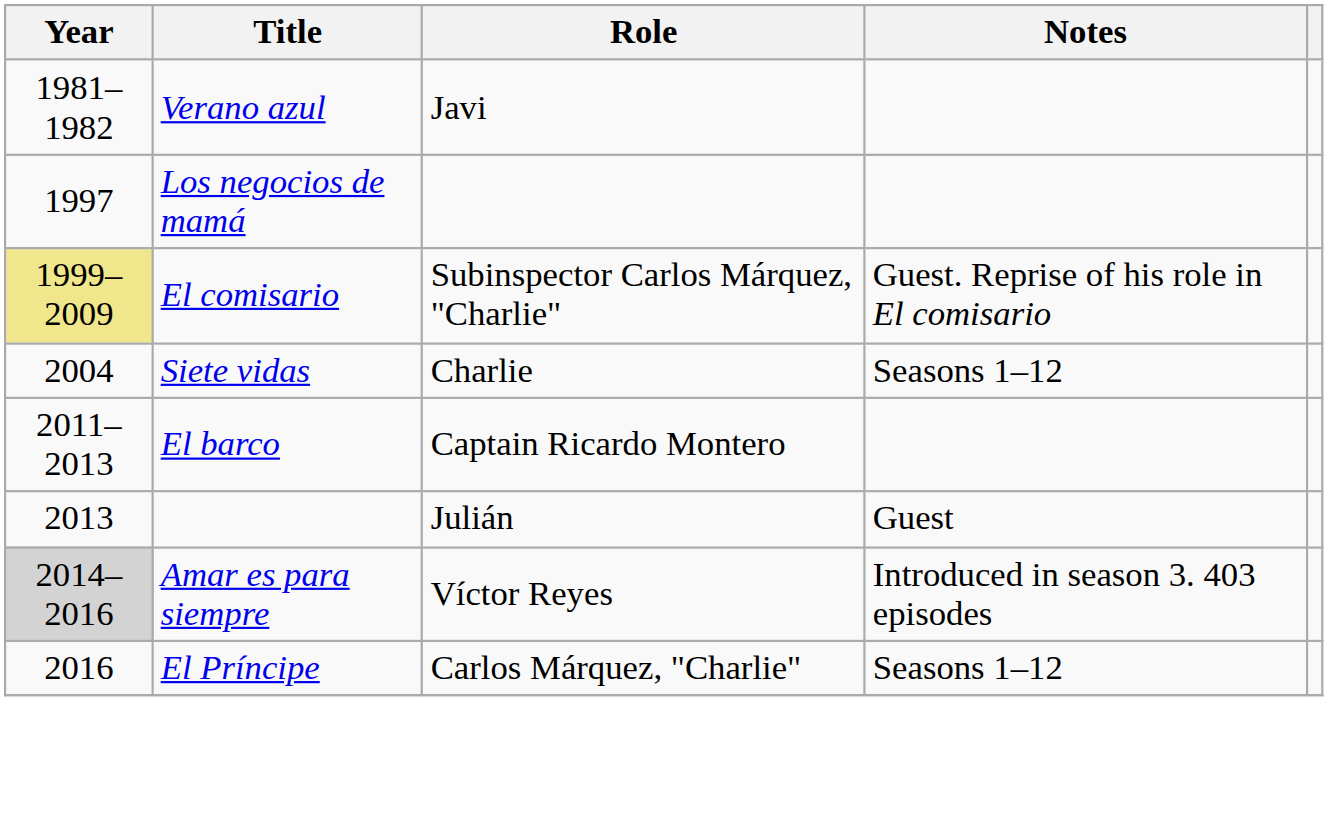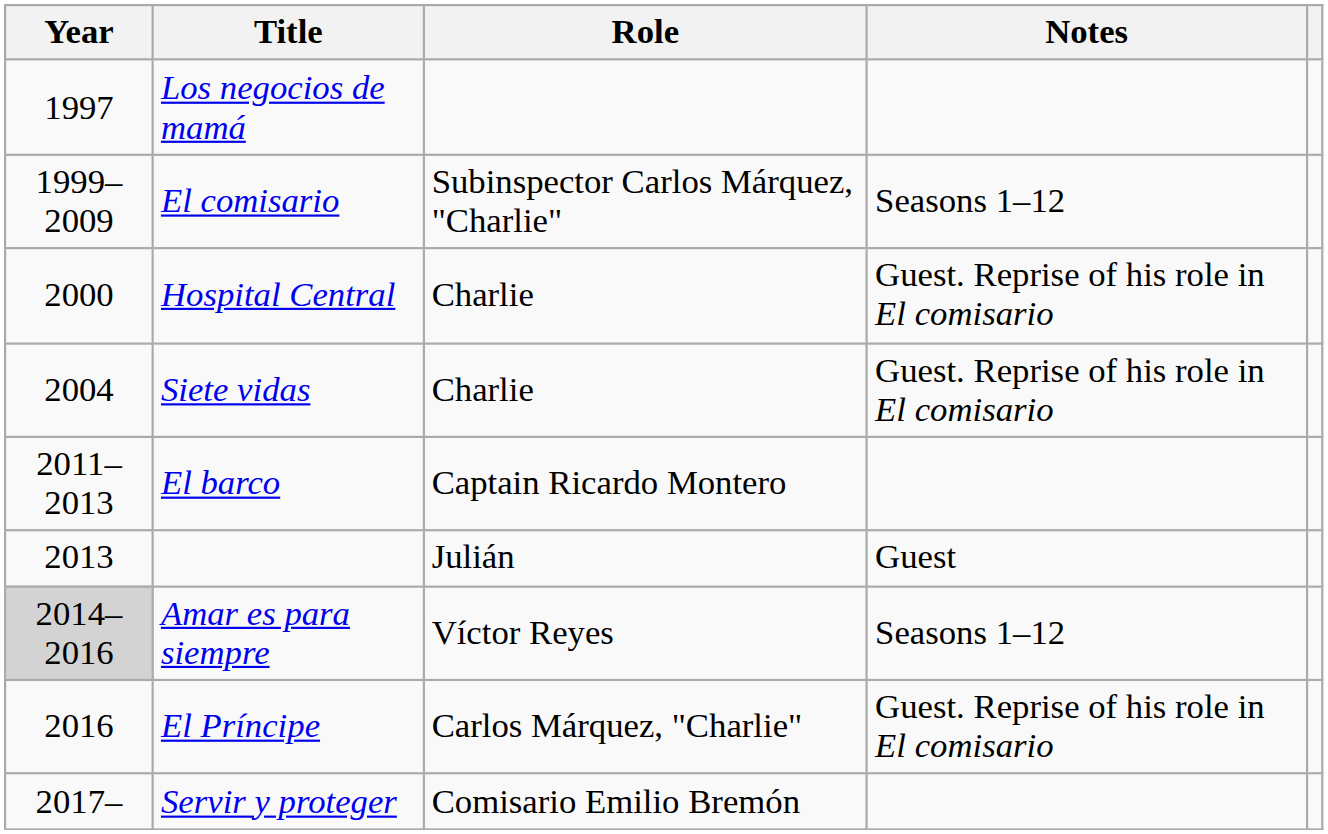- row: 1981–1982 | Verano azul | Javi
El comisario | Year: khaki background -> no background
El comisario | Notes: Guest. Reprise of his role in El comisario -> Seasons 1–12
+ row: 2000 | Hospital Central | Charlie | Guest. Reprise of his role in El comisario
Siete vidas | Notes: Seasons 1–12 -> Guest. Reprise of his role in El comisario
Amar es para siempre | Notes: Introduced in season 3. 403 episodes -> Seasons 1–12
El Príncipe | Notes: Seasons 1–12 -> Guest. Reprise of his role in El comisario
+ row: 2017– | Servir y proteger | Comisario Emilio Bremón
